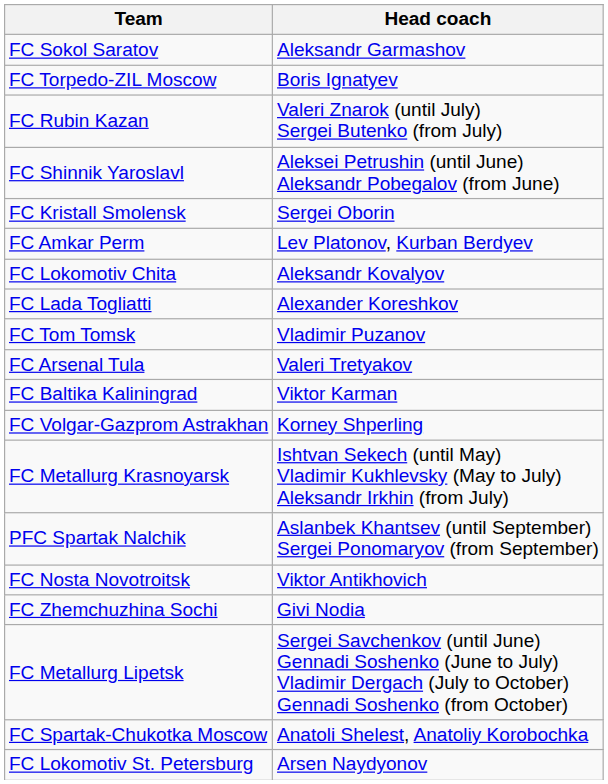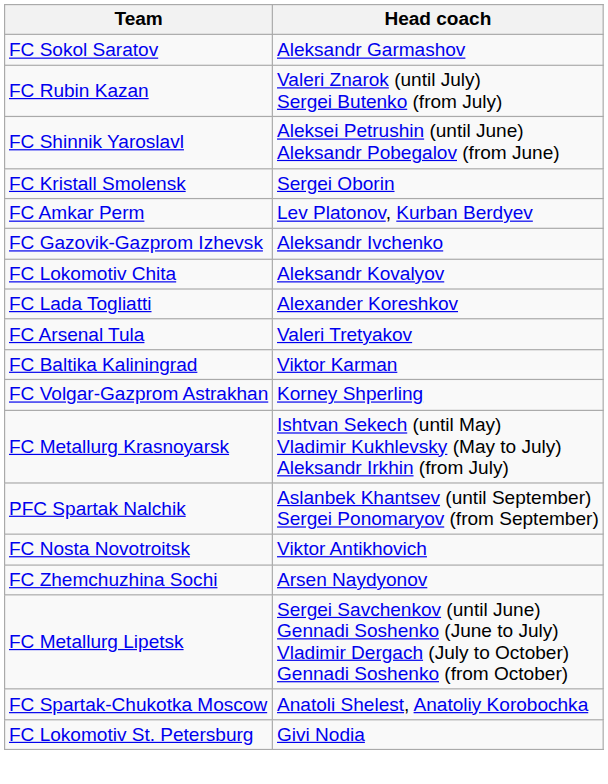- row: FC Torpedo-ZIL Moscow | Boris Ignatyev
+ row: FC Gazovik-Gazprom Izhevsk | Aleksandr Ivchenko
- row: FC Tom Tomsk | Vladimir Puzanov
FC Zhemchuzhina Sochi | Head coach: Givi Nodia -> Arsen Naydyonov
FC Lokomotiv St. Petersburg | Head coach: Arsen Naydyonov -> Givi Nodia
